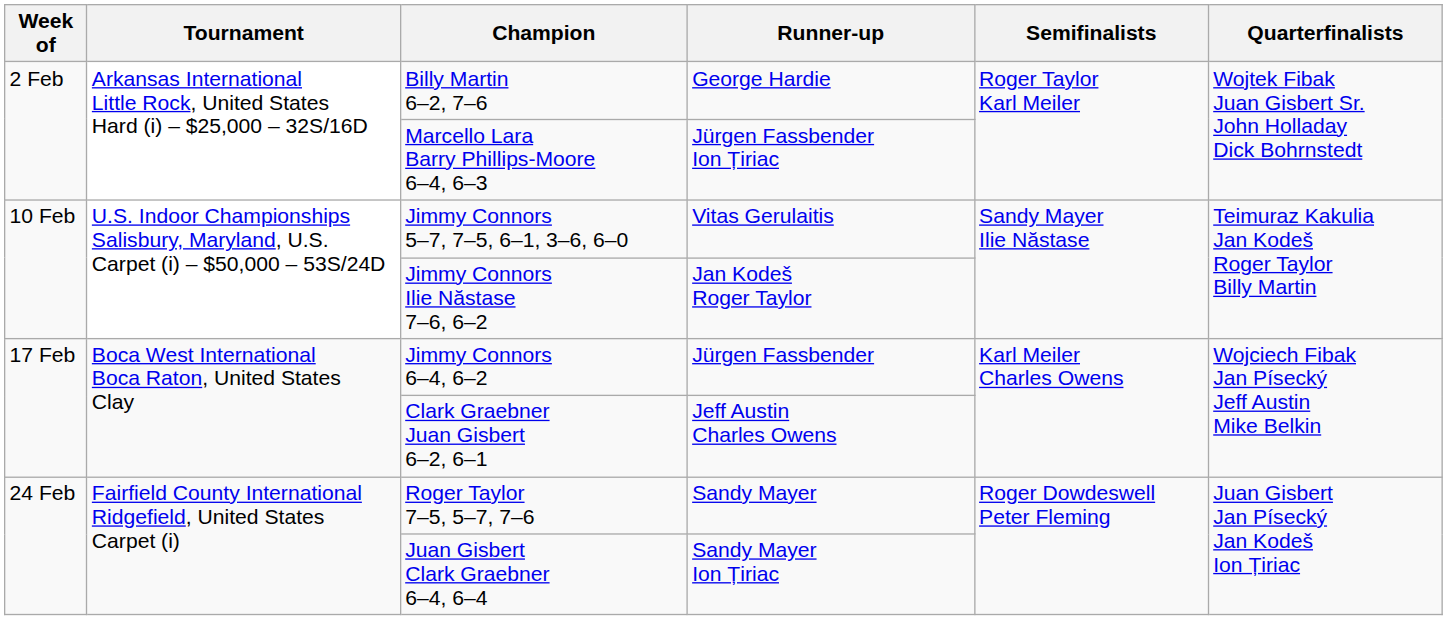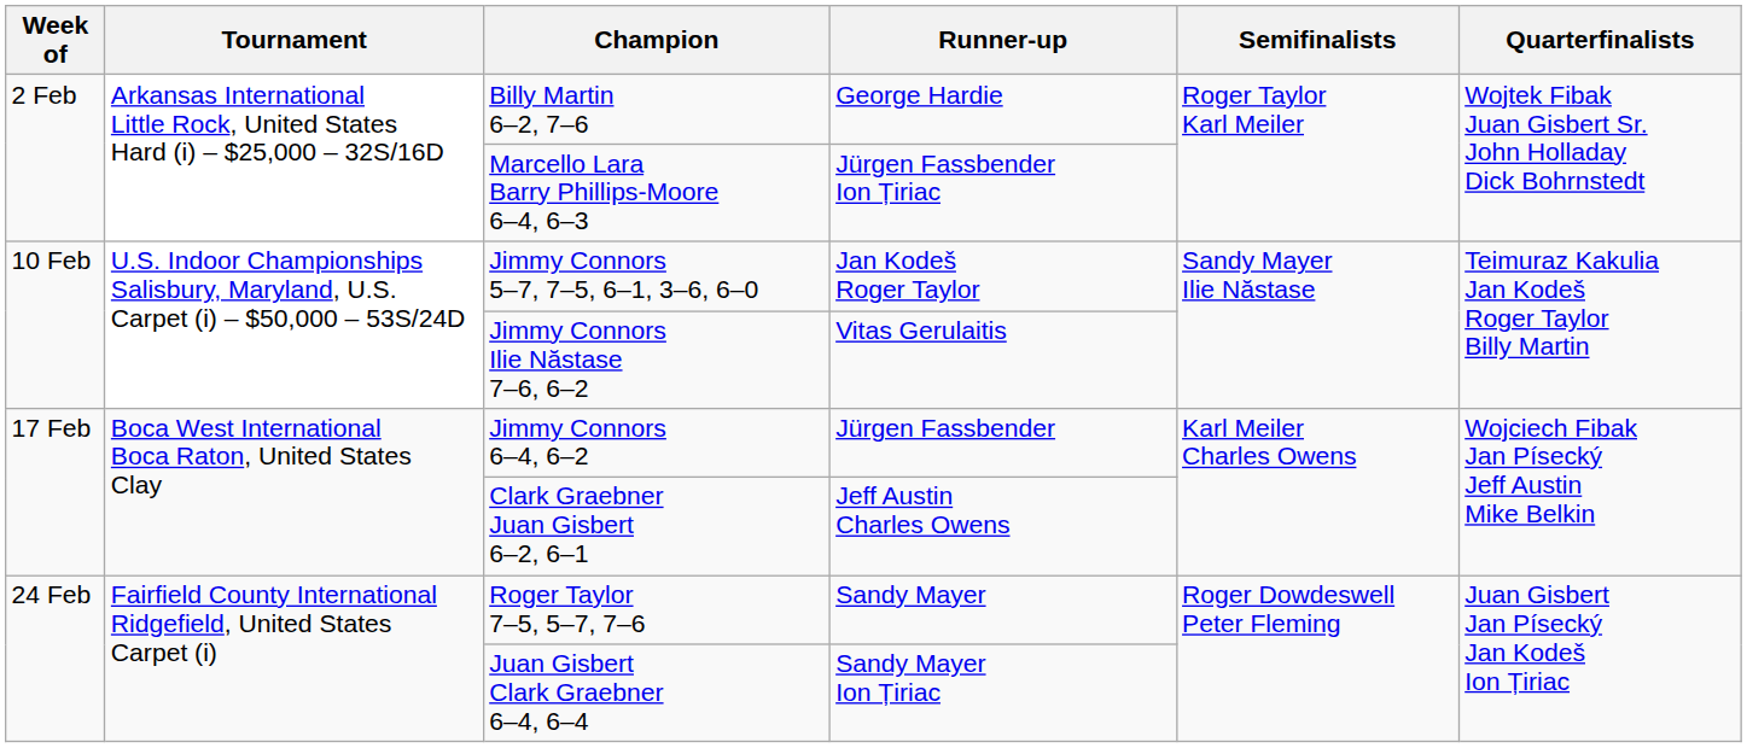Jimmy Connors 5–7, 7–5, 6–1, 3–6, 6–0 | Runner-up: Vitas Gerulaitis -> Jan Kodeš Roger Taylor
Jimmy Connors Ilie Năstase 7–6, 6–2 | Runner-up: Jan Kodeš Roger Taylor -> Vitas Gerulaitis
